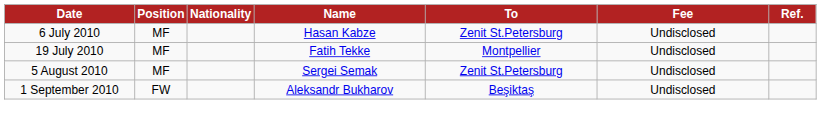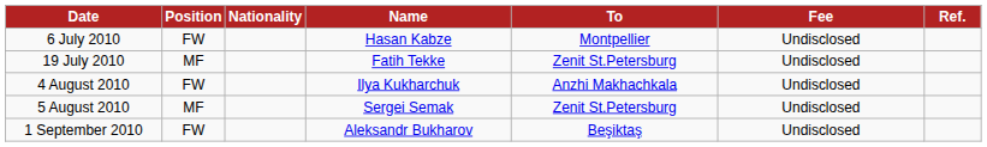6 July 2010 | Position: MF -> FW
6 July 2010 | To: Zenit St.Petersburg -> Montpellier
19 July 2010 | To: Montpellier -> Zenit St.Petersburg
+ row: 4 August 2010 | FW | Ilya Kukharchuk | Anzhi Makhachkala | Undisclosed
